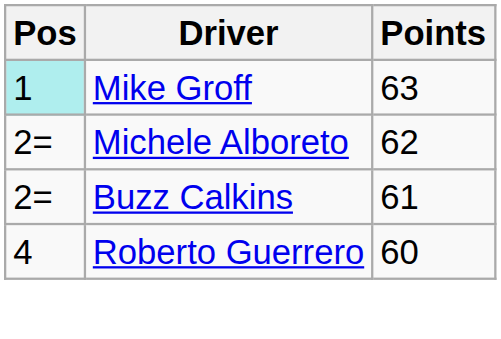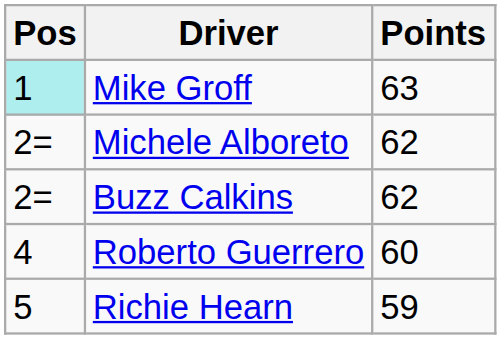Buzz Calkins | Points: 61 -> 62
+ row: 5 | Richie Hearn | 59
